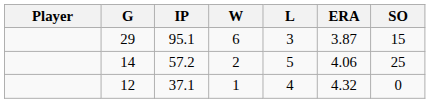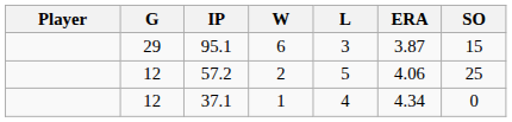57.2 | G: 14 -> 12
37.1 | ERA: 4.32 -> 4.34
